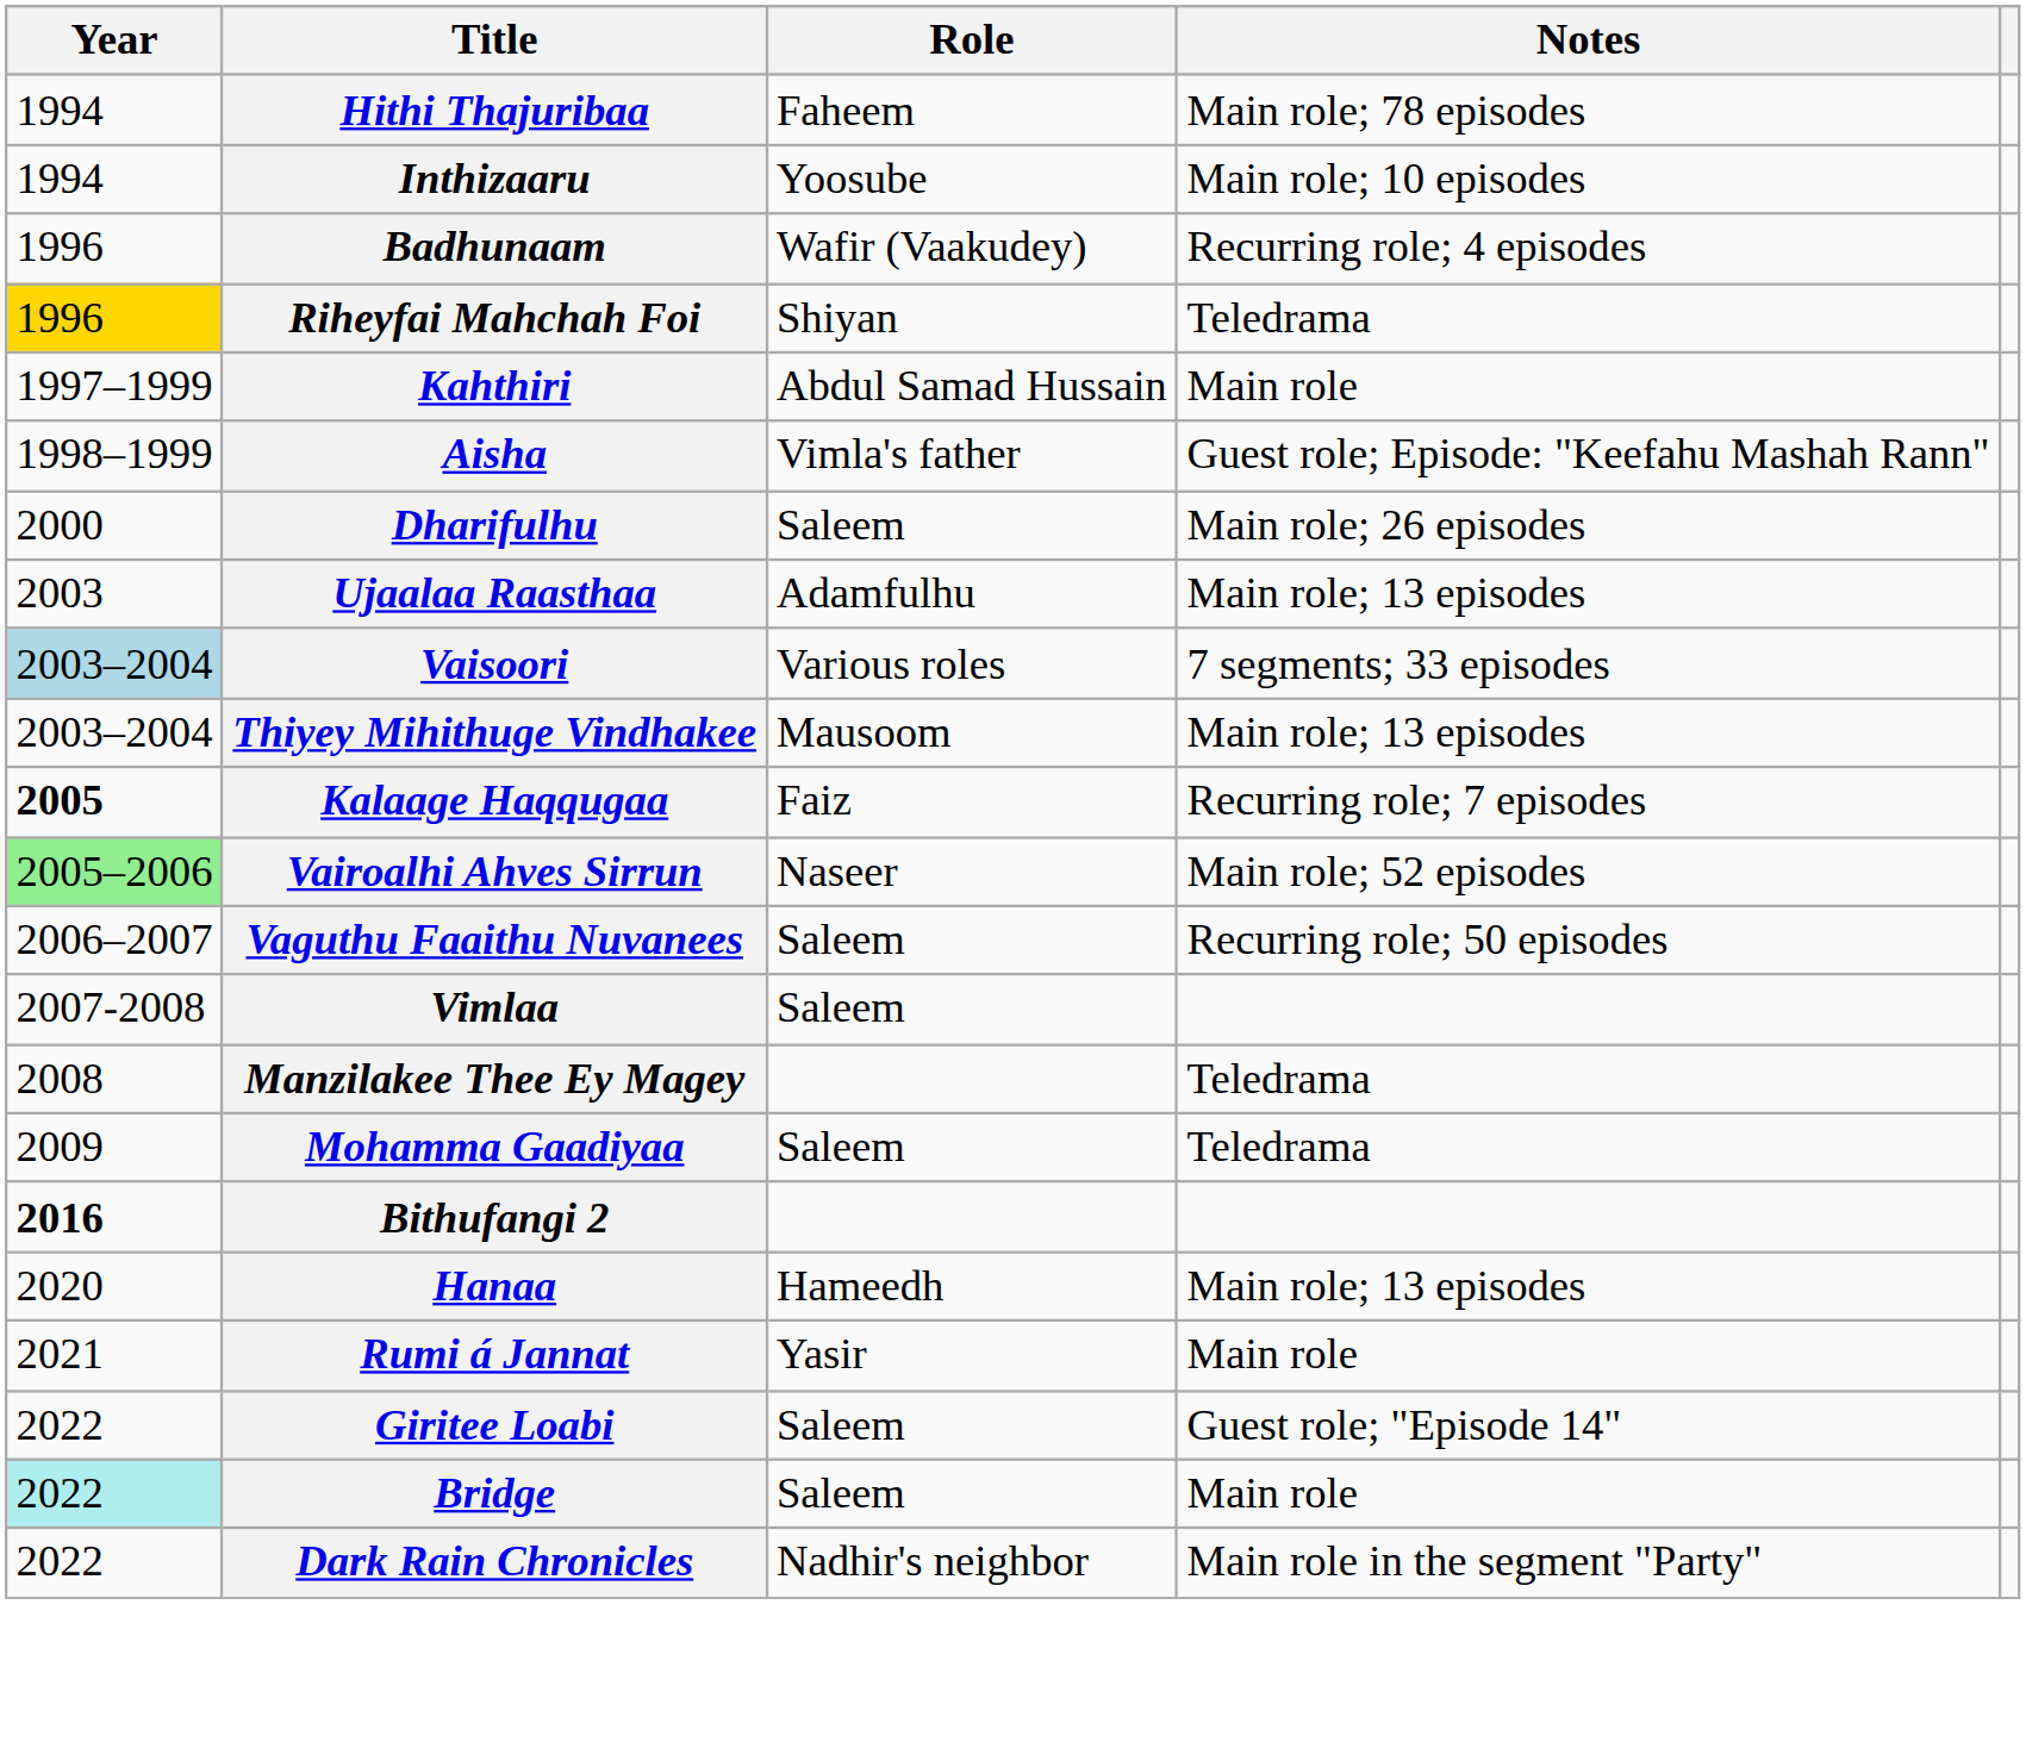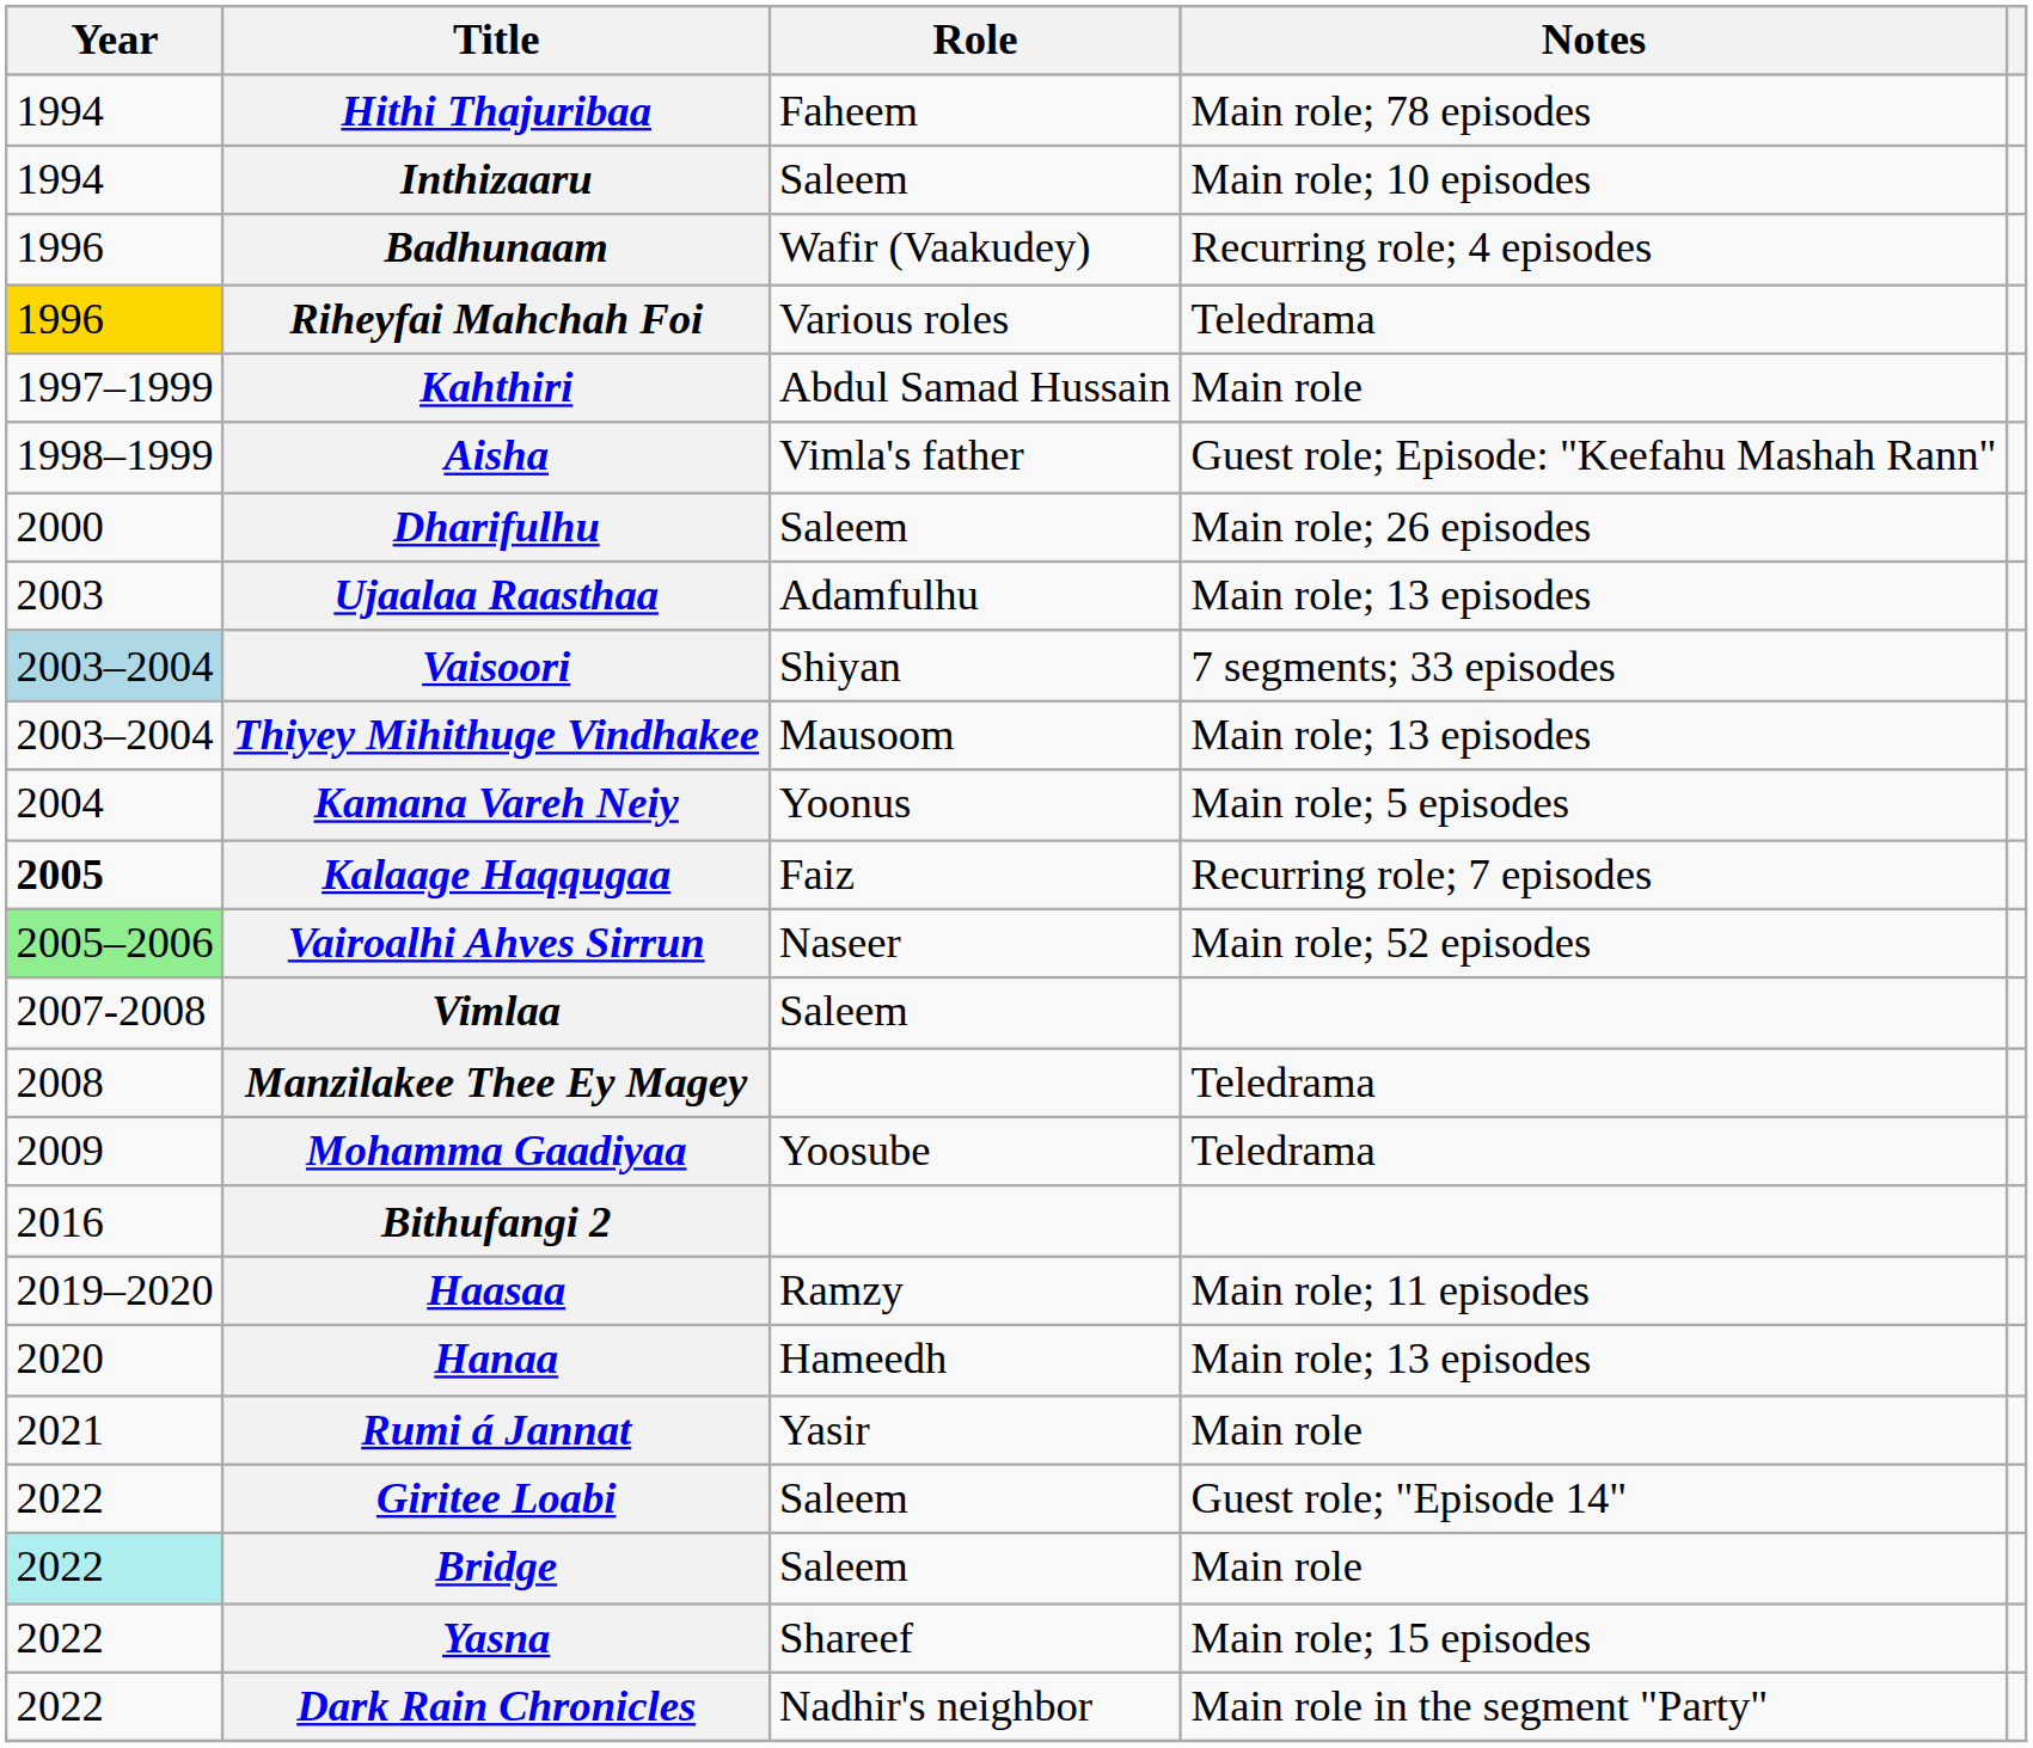Inthizaaru | Role: Yoosube -> Saleem
Riheyfai Mahchah Foi | Role: Shiyan -> Various roles
Vaisoori | Role: Various roles -> Shiyan
+ row: 2004 | Kamana Vareh Neiy | Yoonus | Main role; 5 episodes
- row: 2006–2007 | Vaguthu Faaithu Nuvanees | Saleem | Recurring role; 50 episodes
Mohamma Gaadiyaa | Role: Saleem -> Yoosube
Bithufangi 2 | Year: bold -> normal
+ row: 2019–2020 | Haasaa | Ramzy | Main role; 11 episodes
+ row: 2022 | Yasna | Shareef | Main role; 15 episodes
